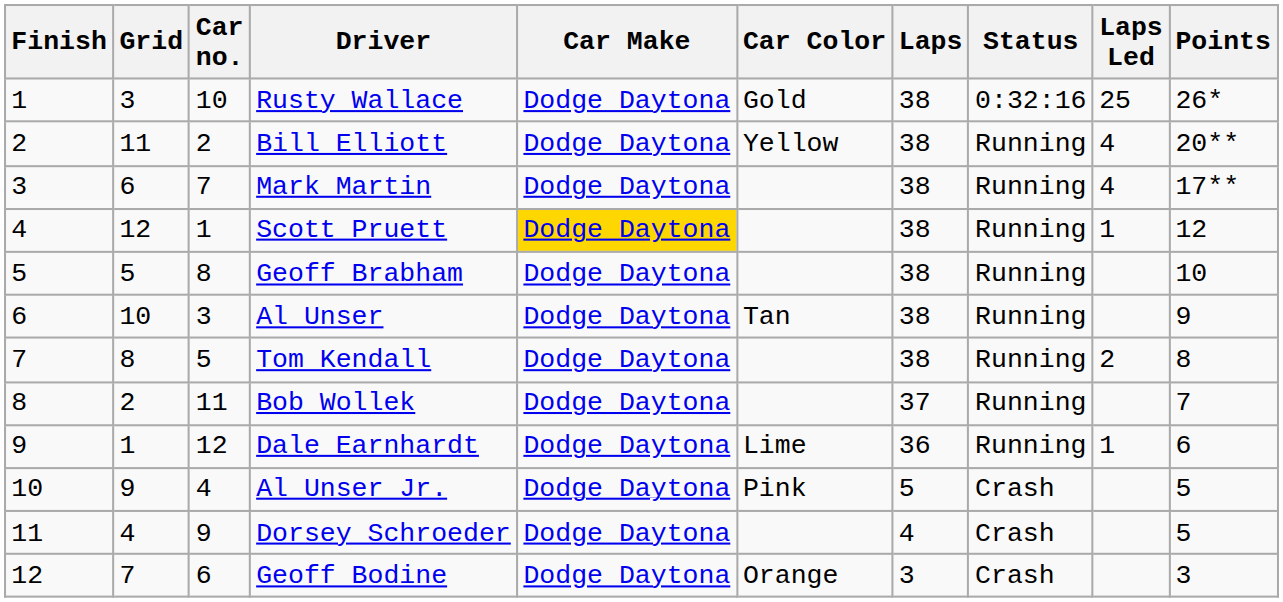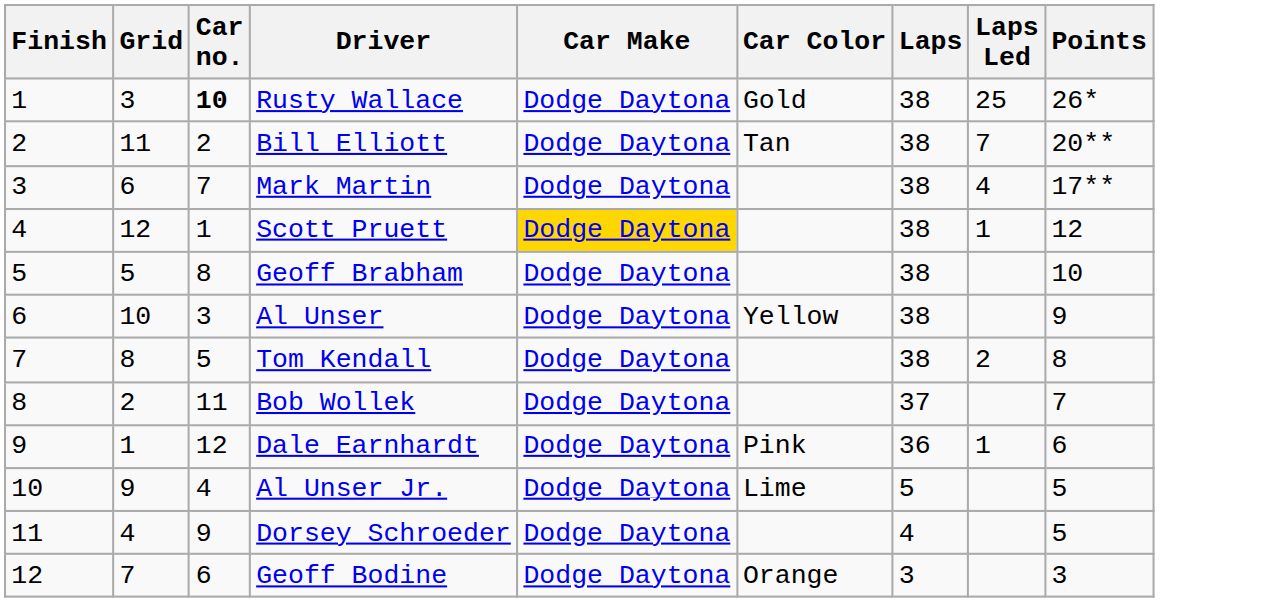- column: Status | 0:32:16 | Running | Running | Running | Running | Running | Running | Running | Running | Crash | Crash | Crash
Rusty Wallace | Car no.: normal -> bold
Bill Elliott | Car Color: Yellow -> Tan
Bill Elliott | Laps Led: 4 -> 7
Al Unser | Car Color: Tan -> Yellow
Dale Earnhardt | Car Color: Lime -> Pink
Al Unser Jr. | Car Color: Pink -> Lime
